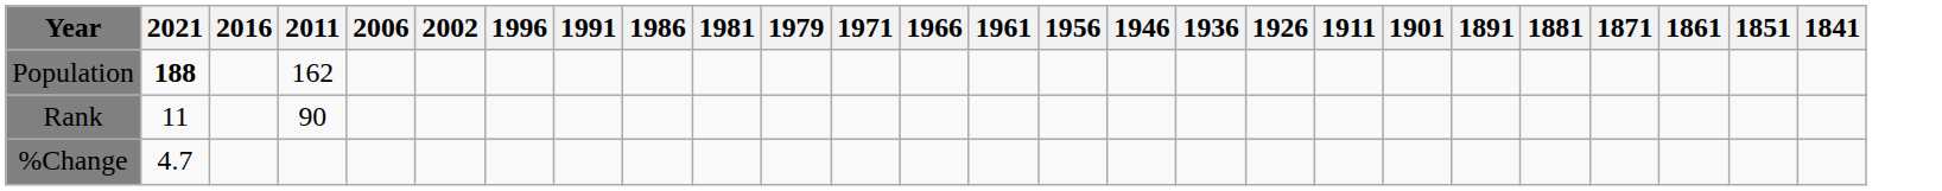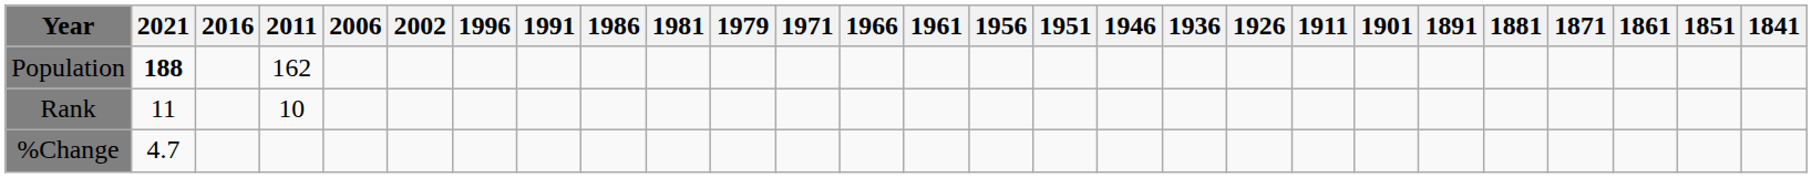+ column: 1951
Rank | 2011: 90 -> 10
